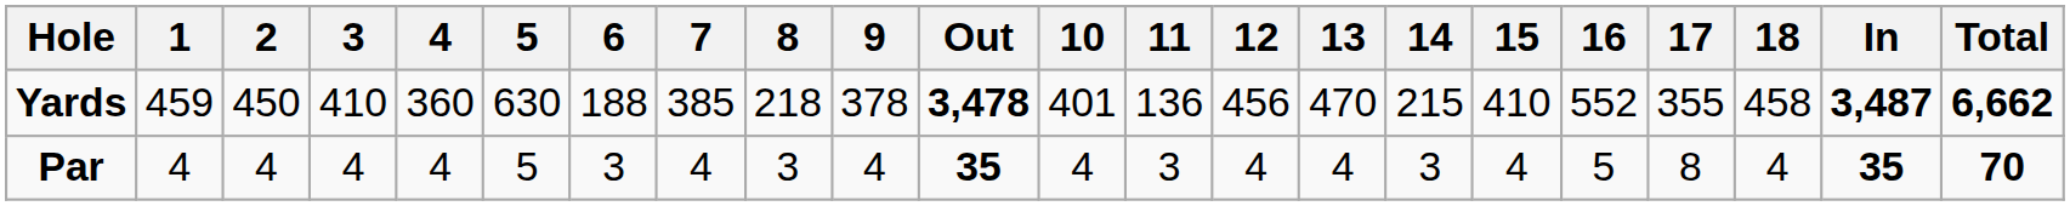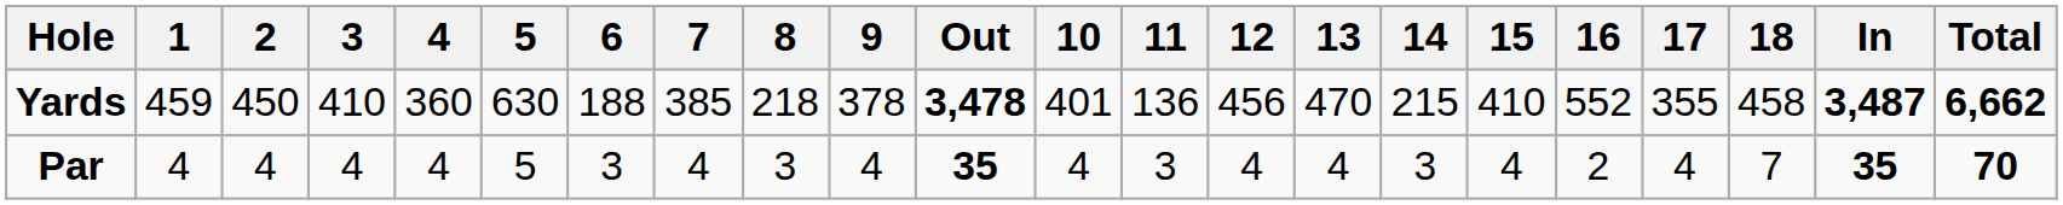Par | 16: 5 -> 2
Par | 17: 8 -> 4
Par | 18: 4 -> 7
